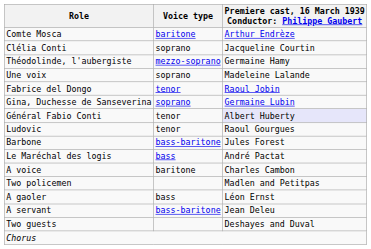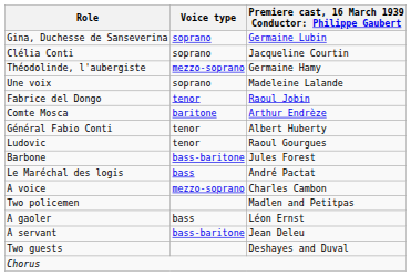rows swapped: Gina, Duchesse de Sanseverina <-> Comte Mosca
Général Fabio Conti | column 3: lavender background -> no background
A voice | Voice type: baritone -> mezzo-soprano
